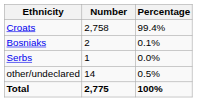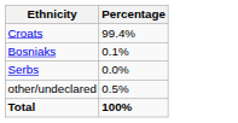- column: Number | 2,758 | 2 | 1 | 14 | 2,775
